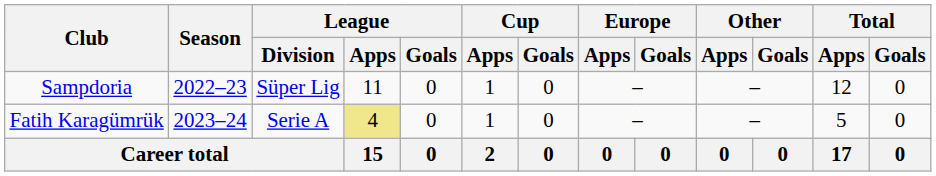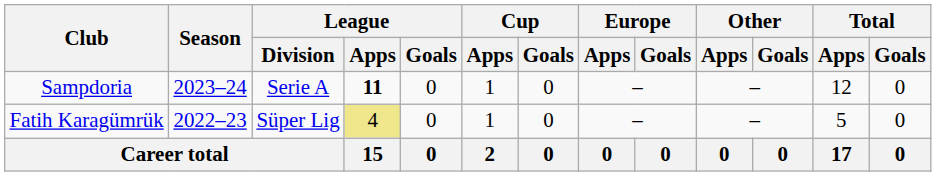Sampdoria | Season: 2022–23 -> 2023–24
Sampdoria | League / Division: Süper Lig -> Serie A
Sampdoria | League / Apps: normal -> bold
Fatih Karagümrük | Season: 2023–24 -> 2022–23
Fatih Karagümrük | League / Division: Serie A -> Süper Lig
